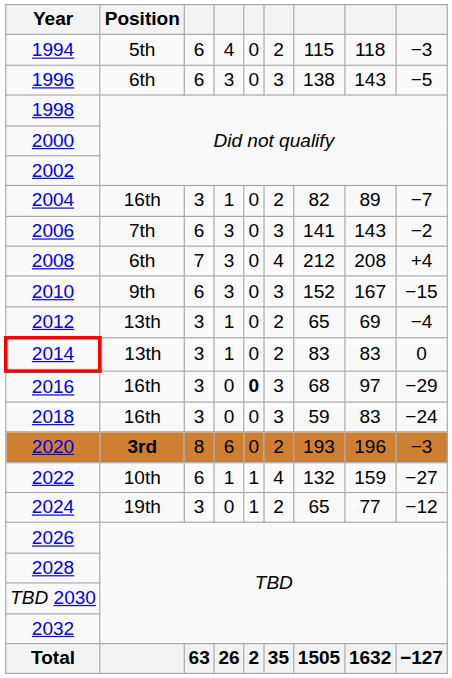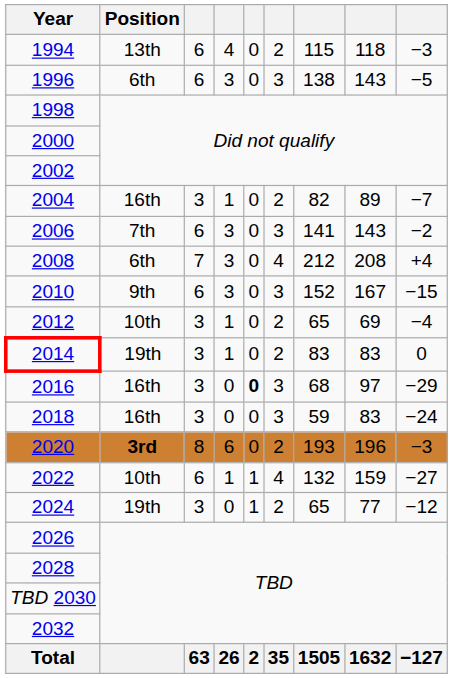1994 | Position: 5th -> 13th
2012 | Position: 13th -> 10th
2014 | Position: 13th -> 19th
